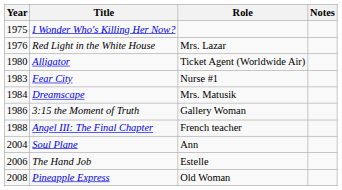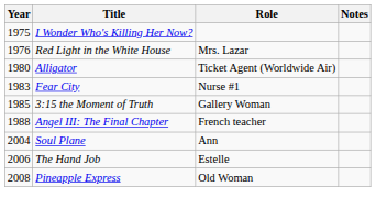- row: 1984 | Dreamscape | Mrs. Matusik
3:15 the Moment of Truth | Year: 1986 -> 1985
